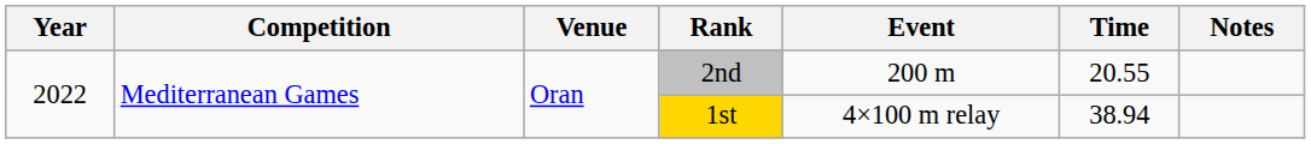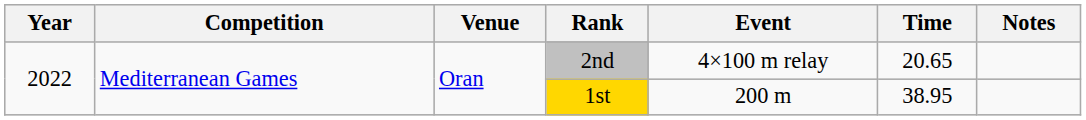2nd | Event: 200 m -> 4×100 m relay
2nd | Time: 20.55 -> 20.65
1st | Event: 4×100 m relay -> 200 m
1st | Time: 38.94 -> 38.95
